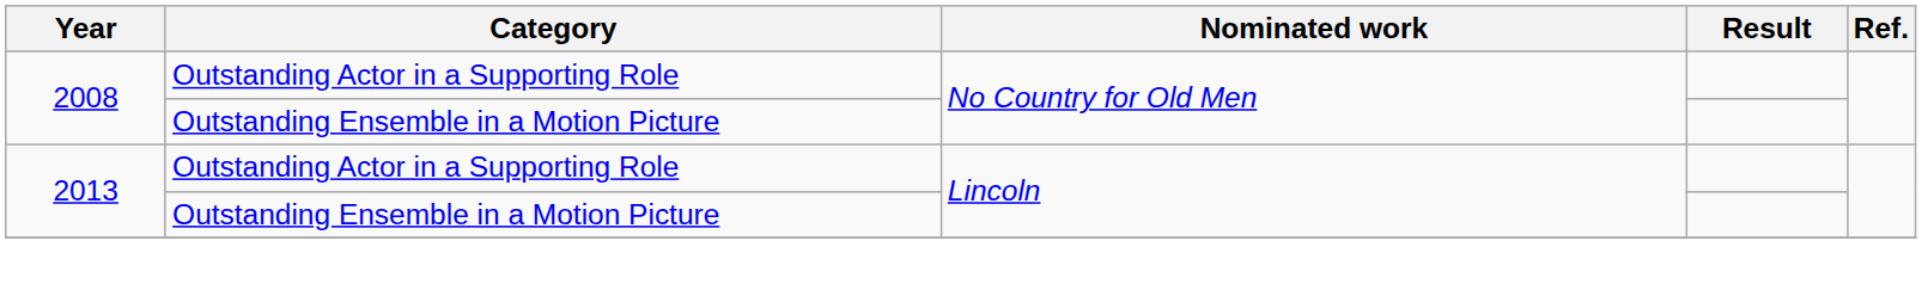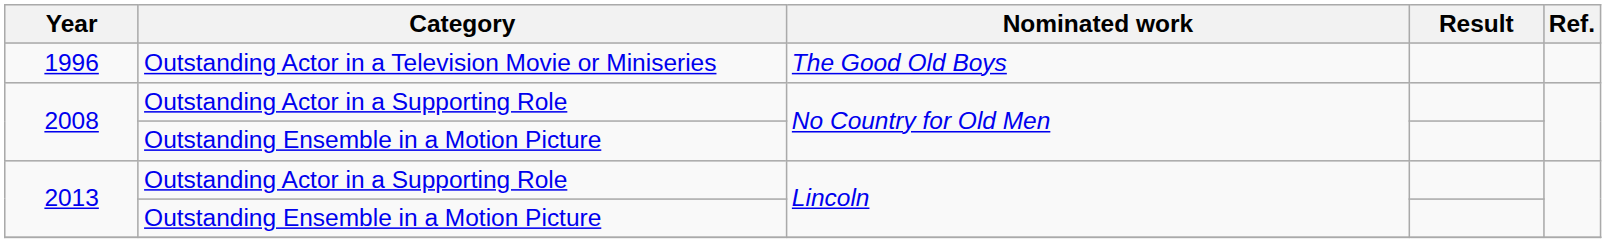+ row: 1996 | Outstanding Actor in a Television Movie or Miniseries | The Good Old Boys
